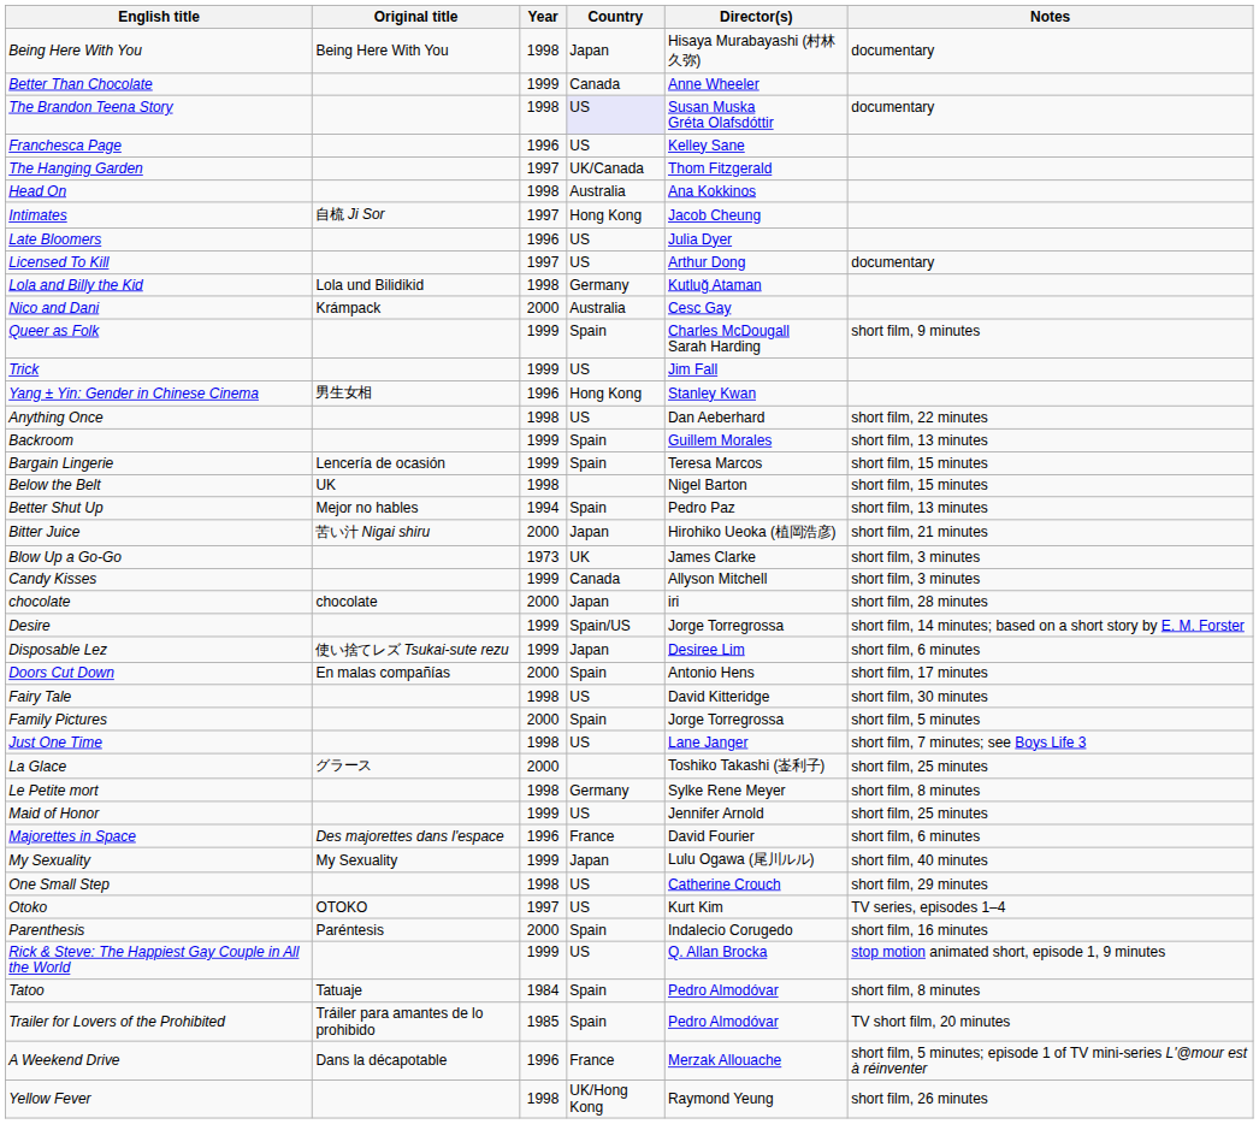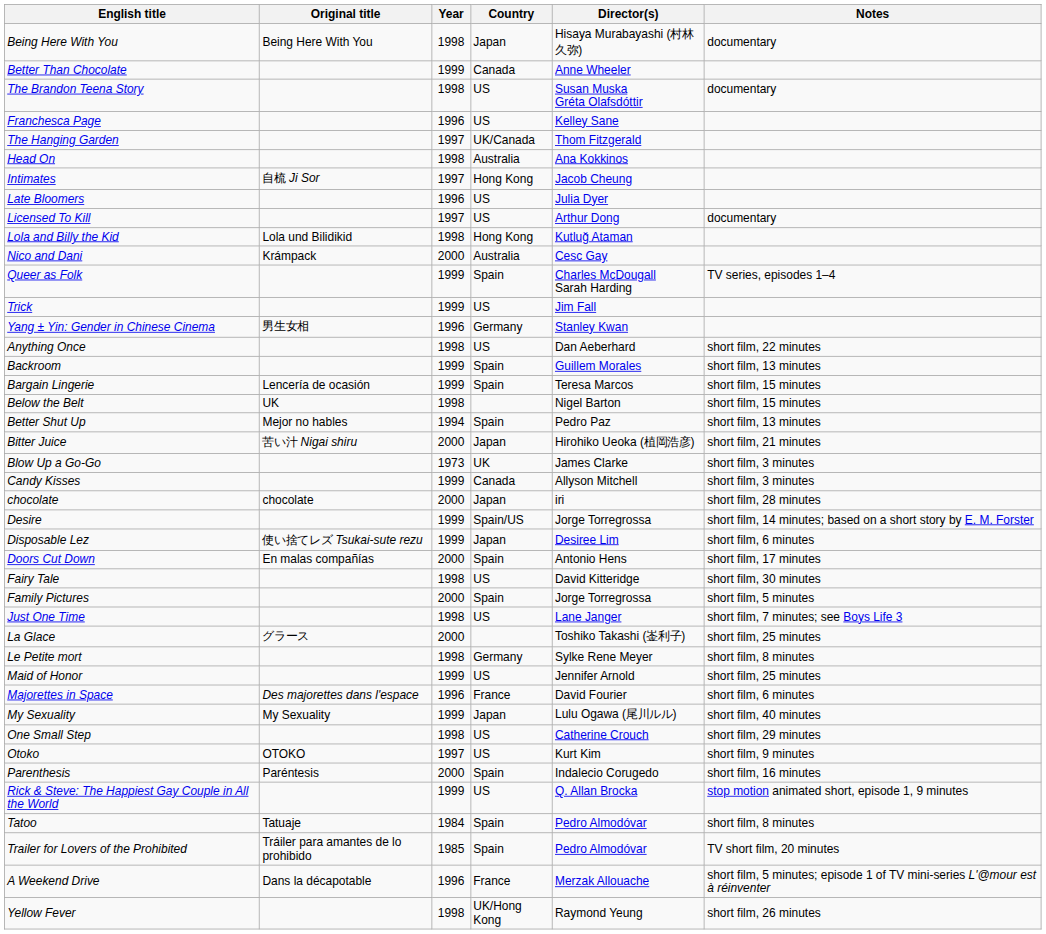The Brandon Teena Story | Country: lavender background -> no background
Lola and Billy the Kid | Country: Germany -> Hong Kong
Queer as Folk | Notes: short film, 9 minutes -> TV series, episodes 1–4
Yang ± Yin: Gender in Chinese Cinema | Country: Hong Kong -> Germany
Otoko | Notes: TV series, episodes 1–4 -> short film, 9 minutes
